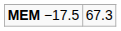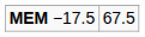MEM −17.5 | column 2: 67.3 -> 67.5
